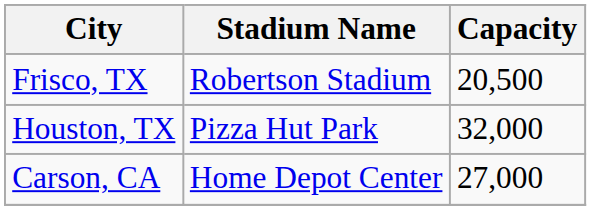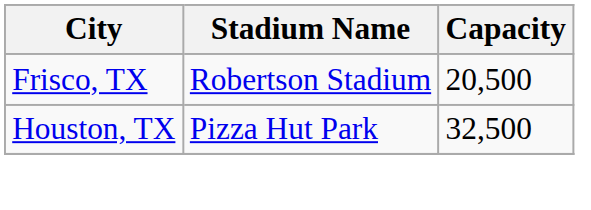Houston, TX | Capacity: 32,000 -> 32,500
- row: Carson, CA | Home Depot Center | 27,000
